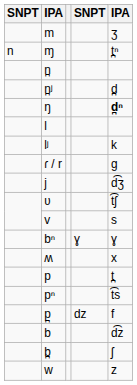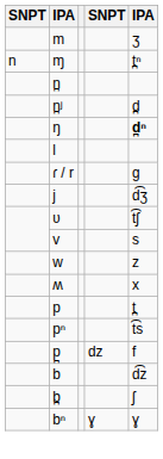- row: lʲ | k
rows swapped: w <-> bⁿ
